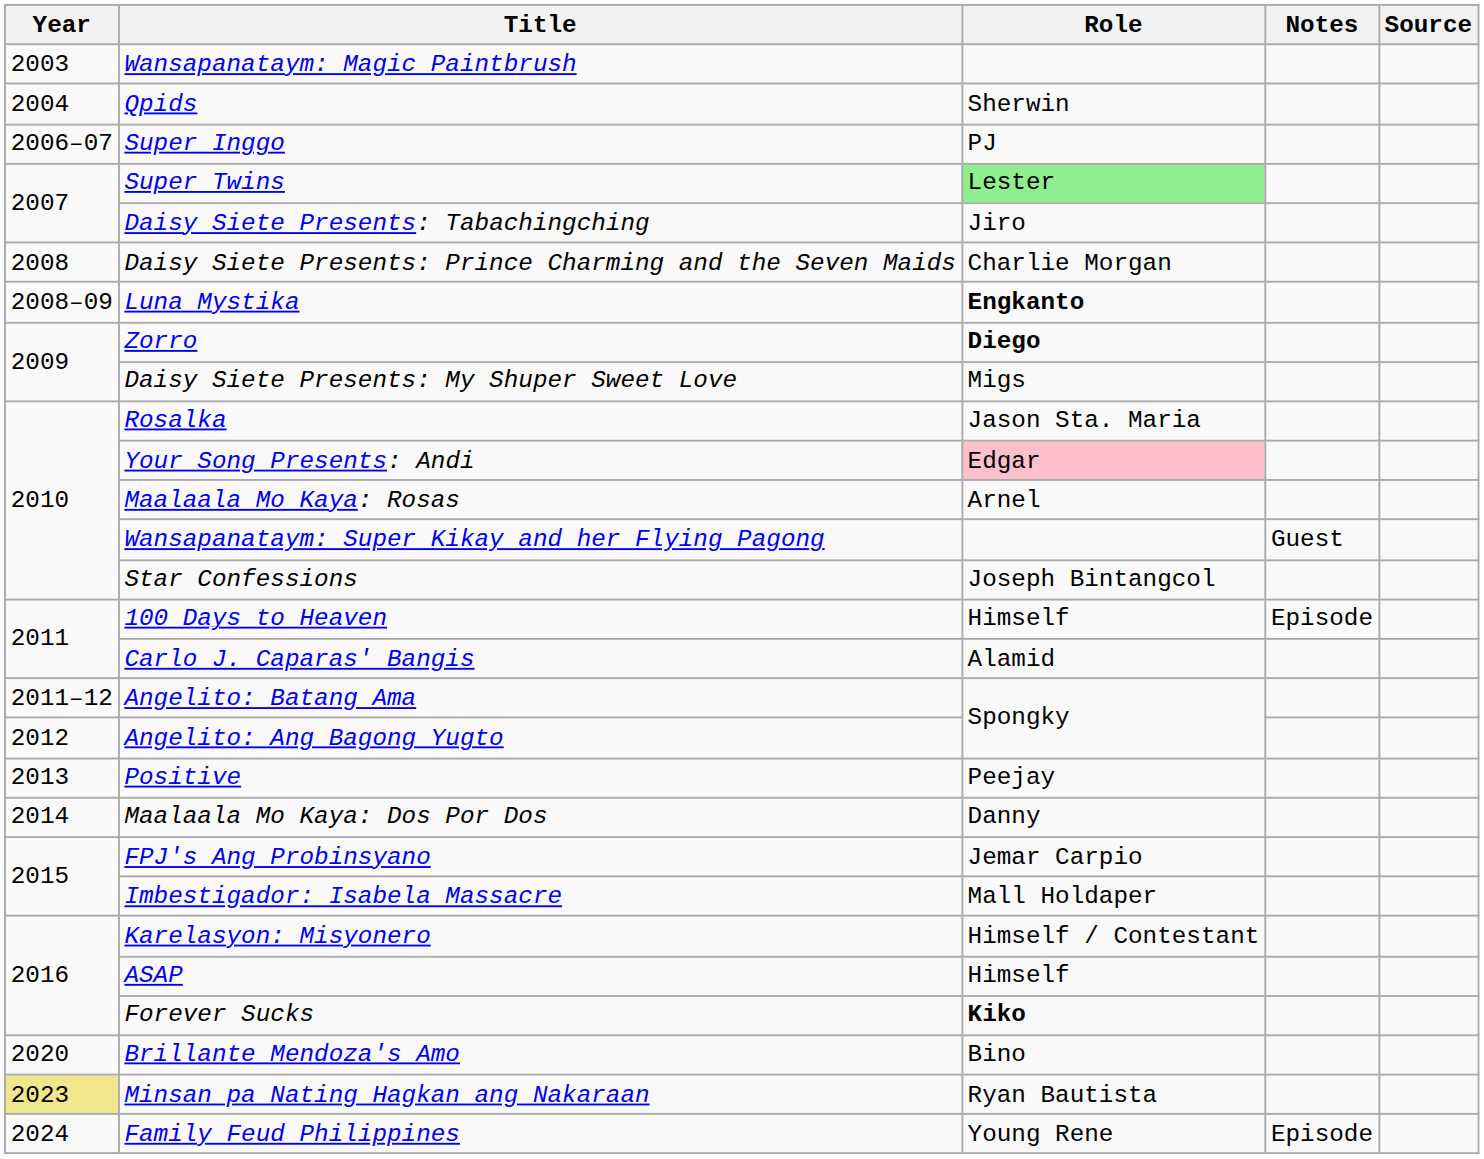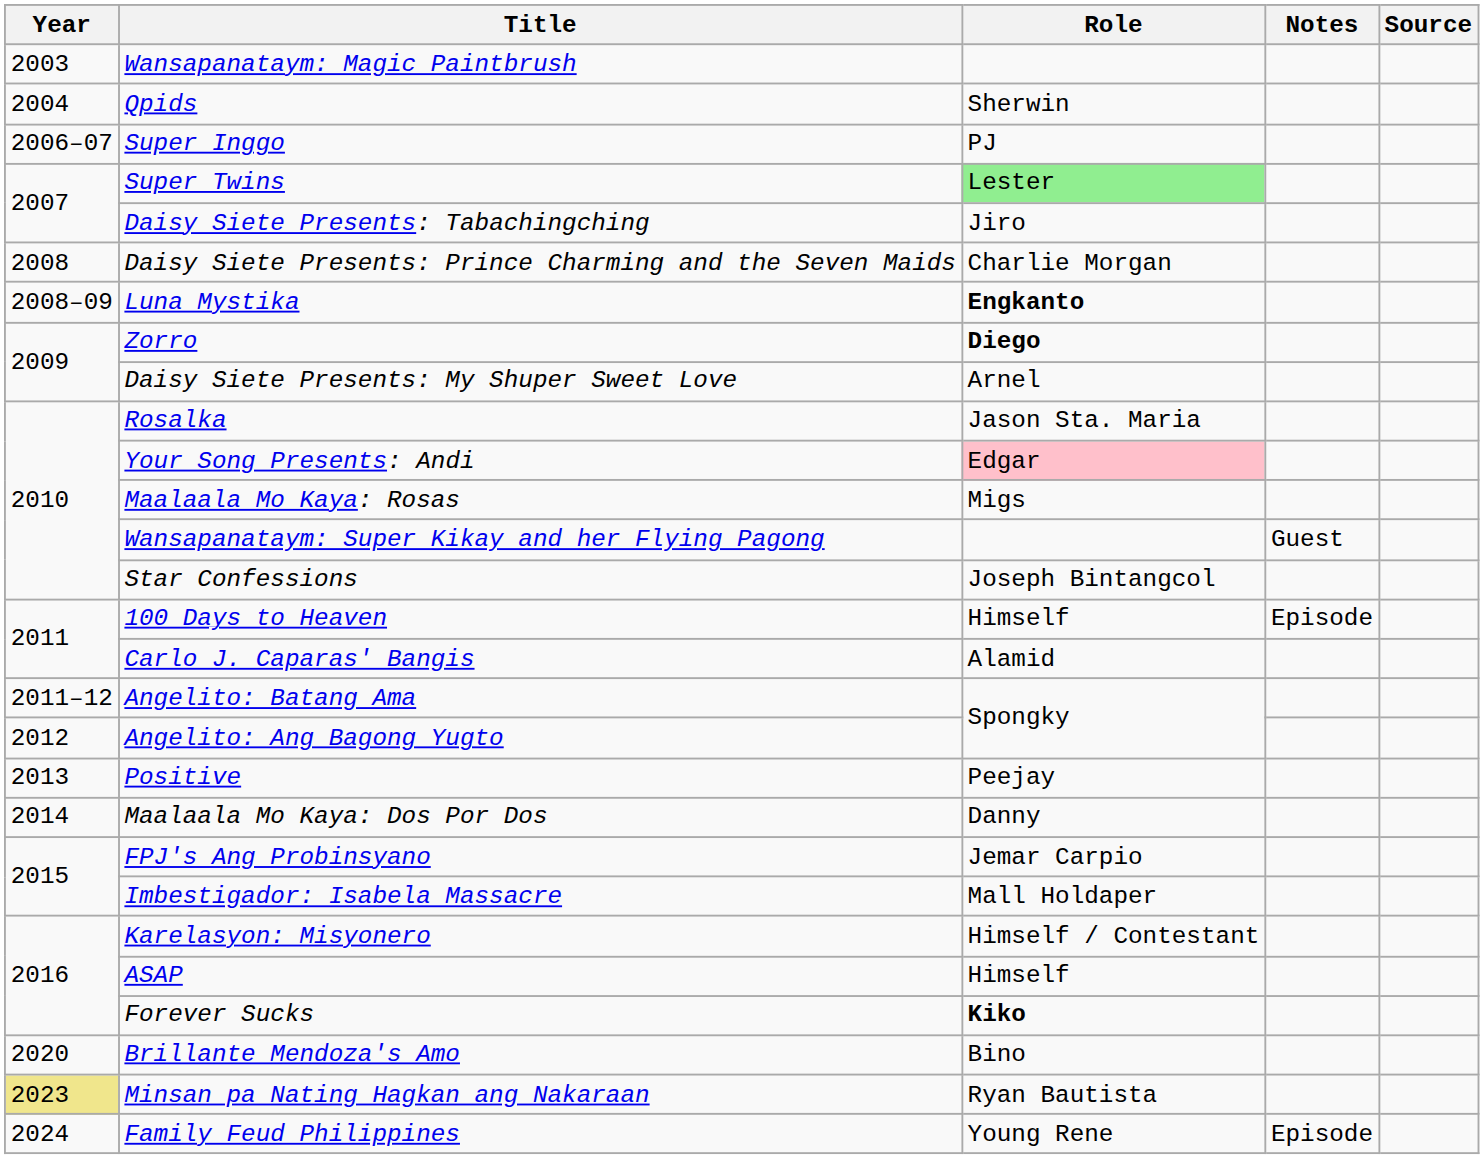Daisy Siete Presents: My Shuper Sweet Love | Role: Migs -> Arnel
Maalaala Mo Kaya: Rosas | Role: Arnel -> Migs
